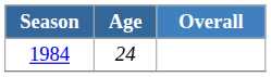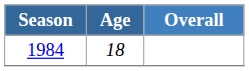1984 | Age: 24 -> 18
